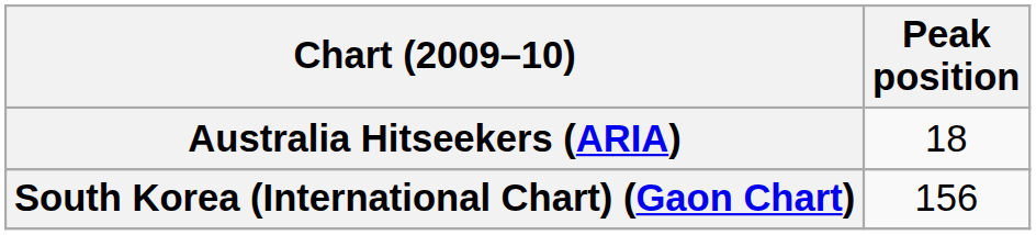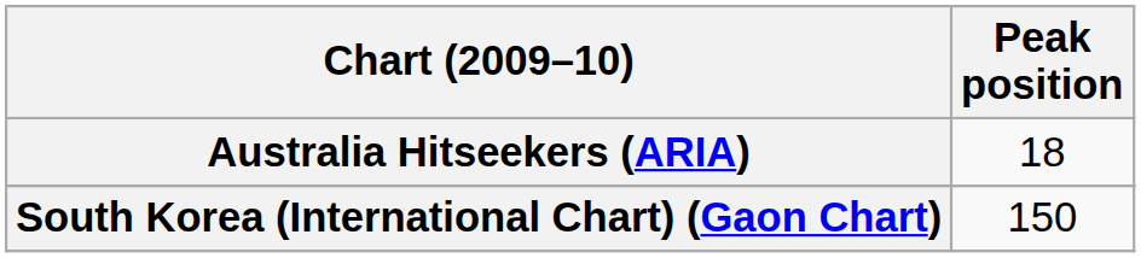South Korea (International Chart) (Gaon Chart) | Peak position: 156 -> 150
